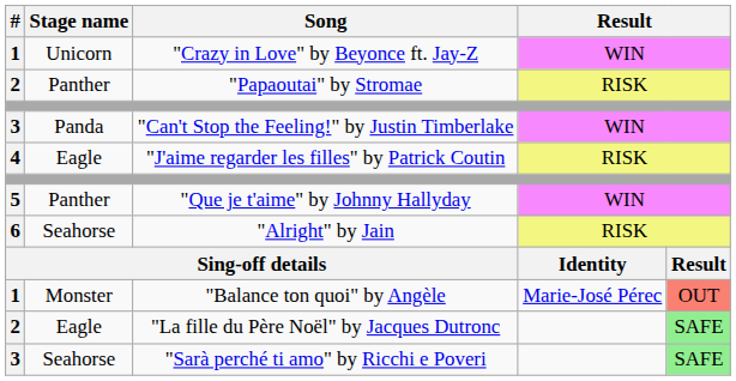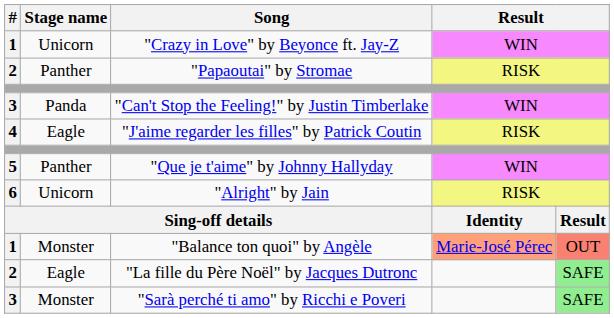"Alright" by Jain | Stage name: Seahorse -> Unicorn
"Balance ton quoi" by Angèle | column 4: no background -> lightsalmon background
"Sarà perché ti amo" by Ricchi e Poveri | Stage name: Seahorse -> Monster
